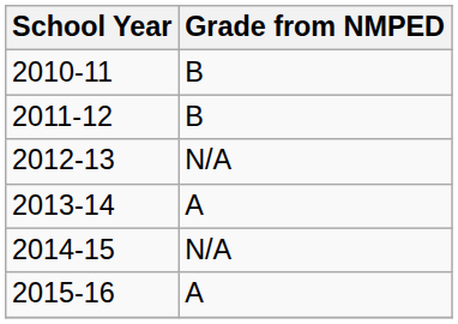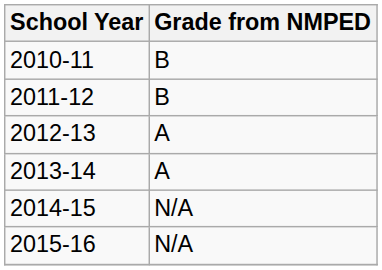2012-13 | Grade from NMPED: N/A -> A
2015-16 | Grade from NMPED: A -> N/A
